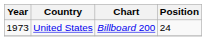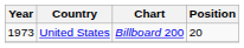United States | Position: 24 -> 20
